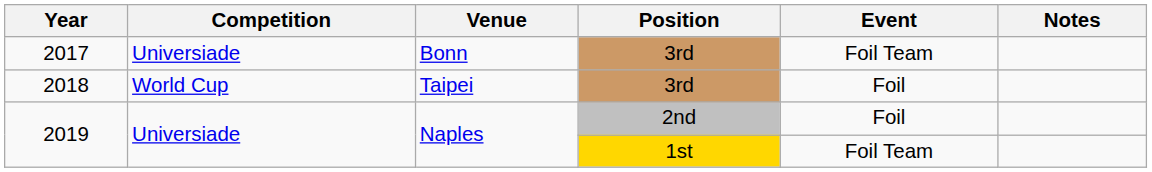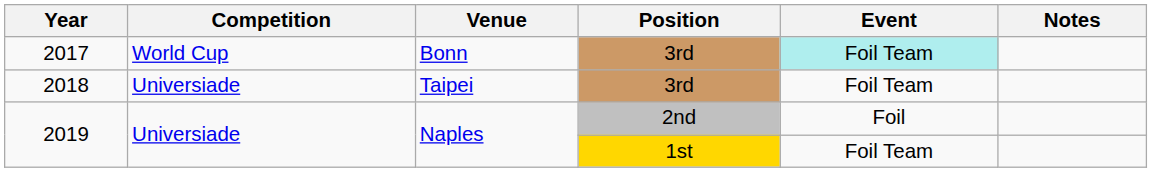2017 | Competition: Universiade -> World Cup
2017 | Event: no background -> paleturquoise background
2018 | Competition: World Cup -> Universiade
2018 | Event: Foil -> Foil Team
